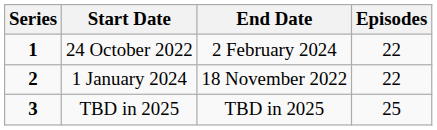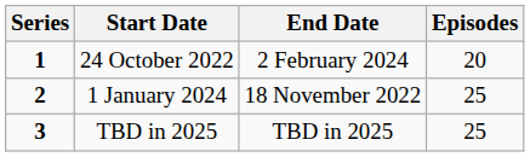24 October 2022 | Episodes: 22 -> 20
1 January 2024 | Episodes: 22 -> 25
